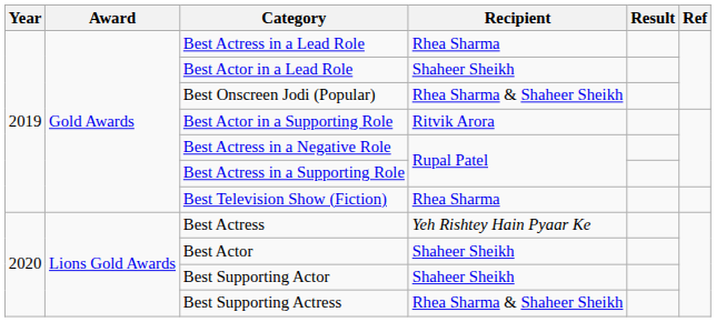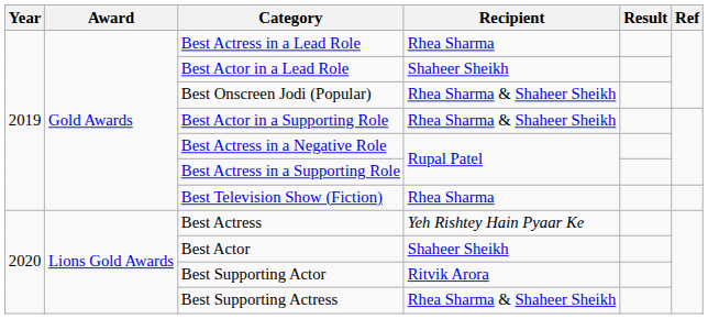Best Actor in a Supporting Role | Recipient: Ritvik Arora -> Rhea Sharma & Shaheer Sheikh
Best Supporting Actor | Recipient: Shaheer Sheikh -> Ritvik Arora
